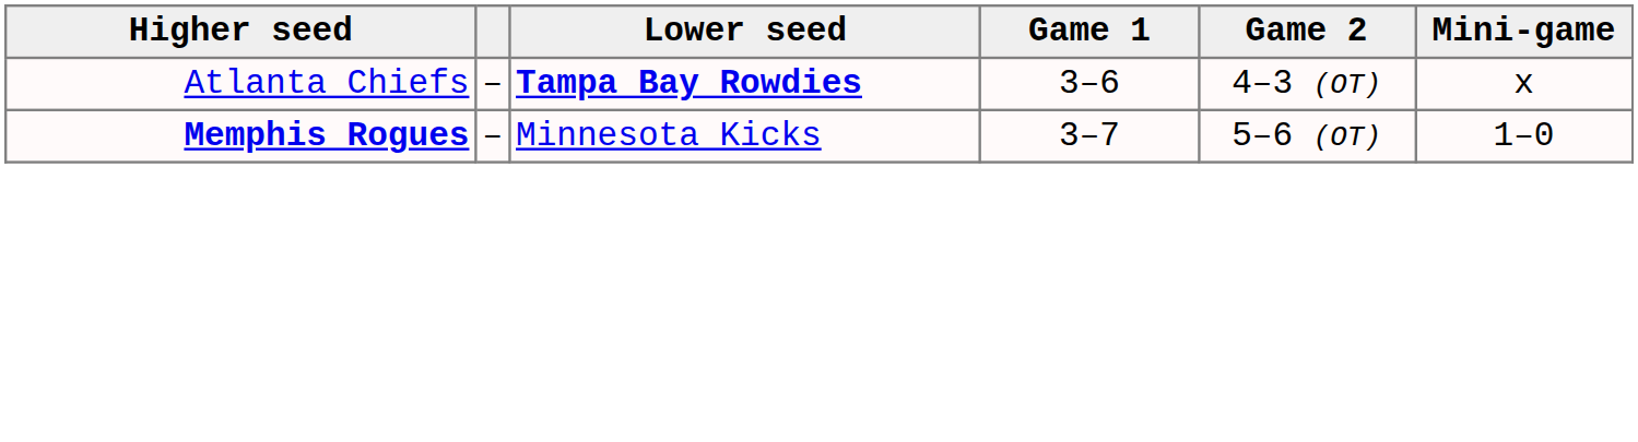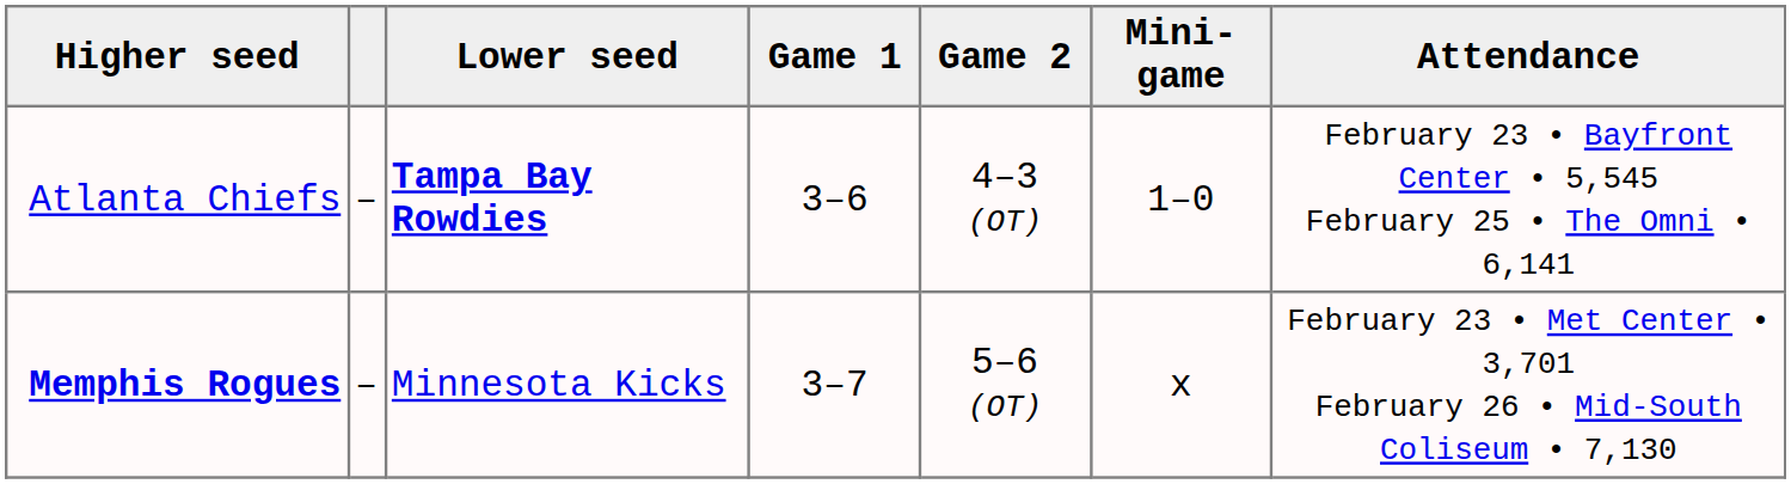+ column: Attendance | February 23 • Bayfront Center • 5,545 February 25 • The Omni • 6,141 | February 23 • Met Center • 3,701 February 26 • Mid-South Coliseum • 7,130
Atlanta Chiefs | Mini-game: x -> 1–0
Memphis Rogues | Mini-game: 1–0 -> x
